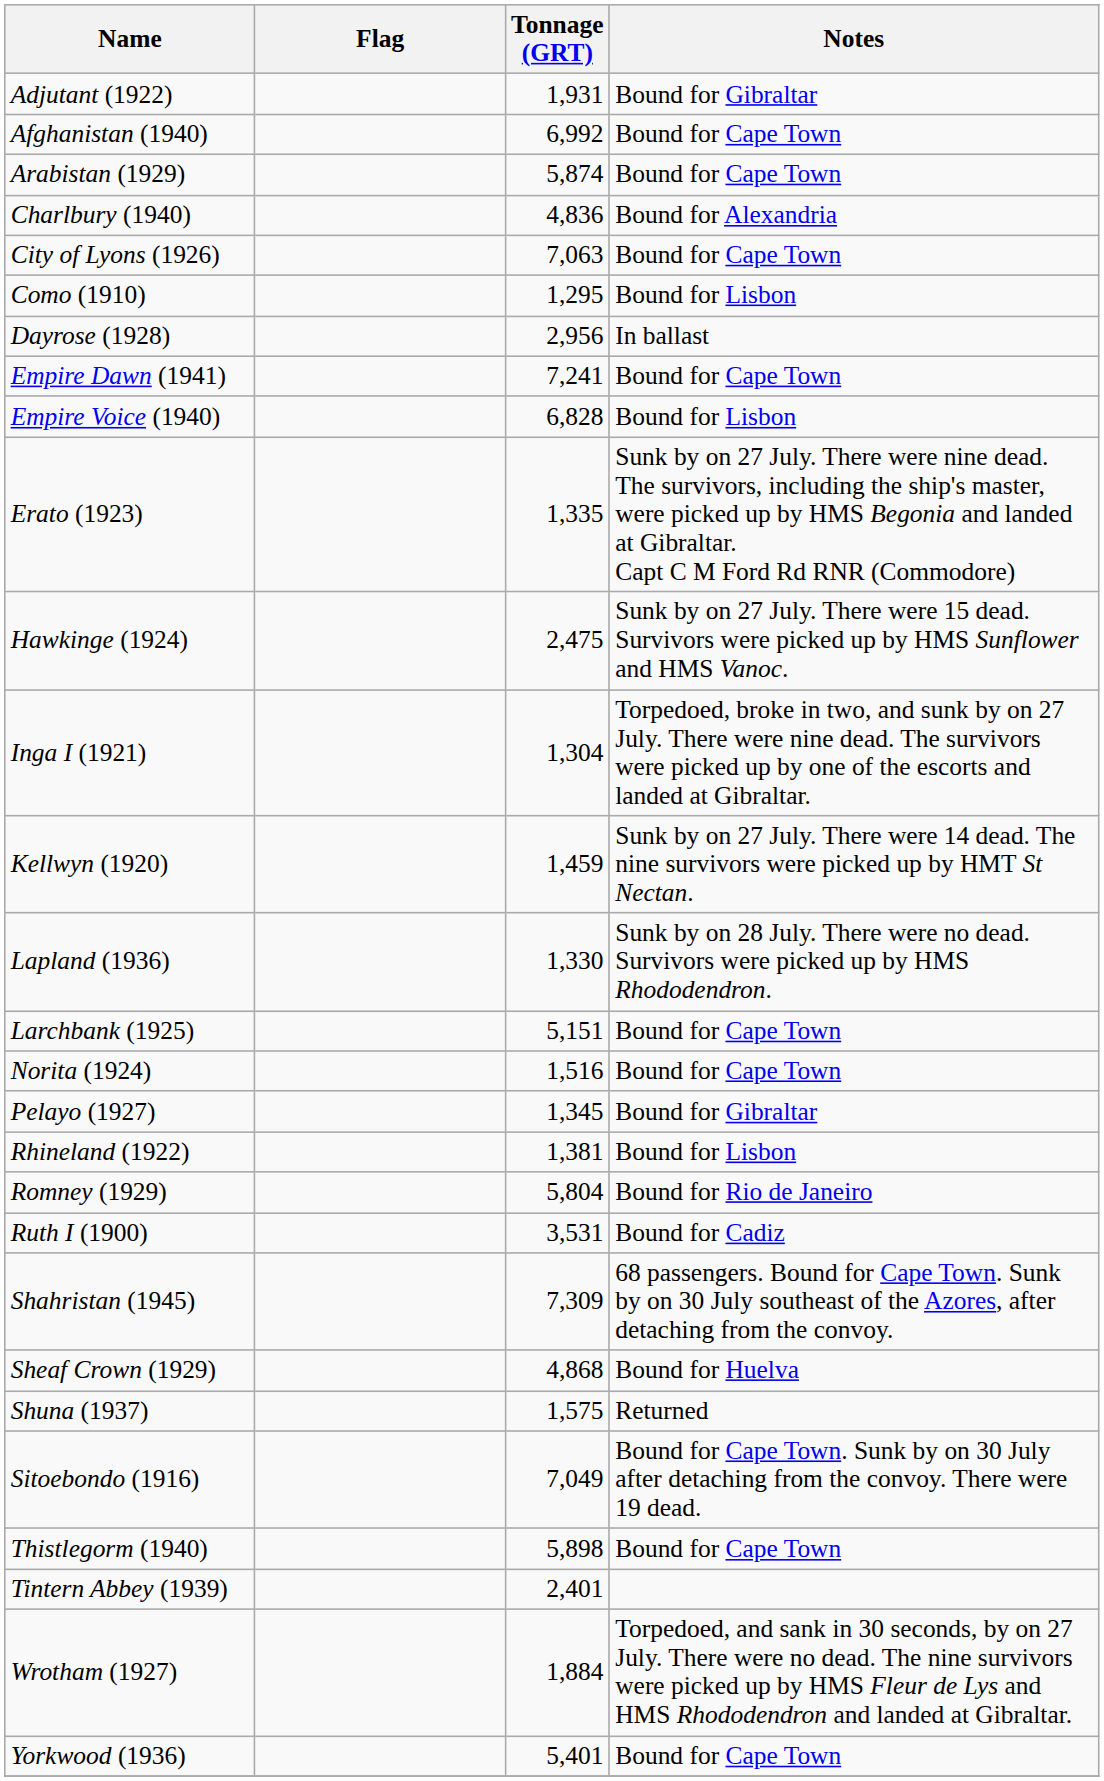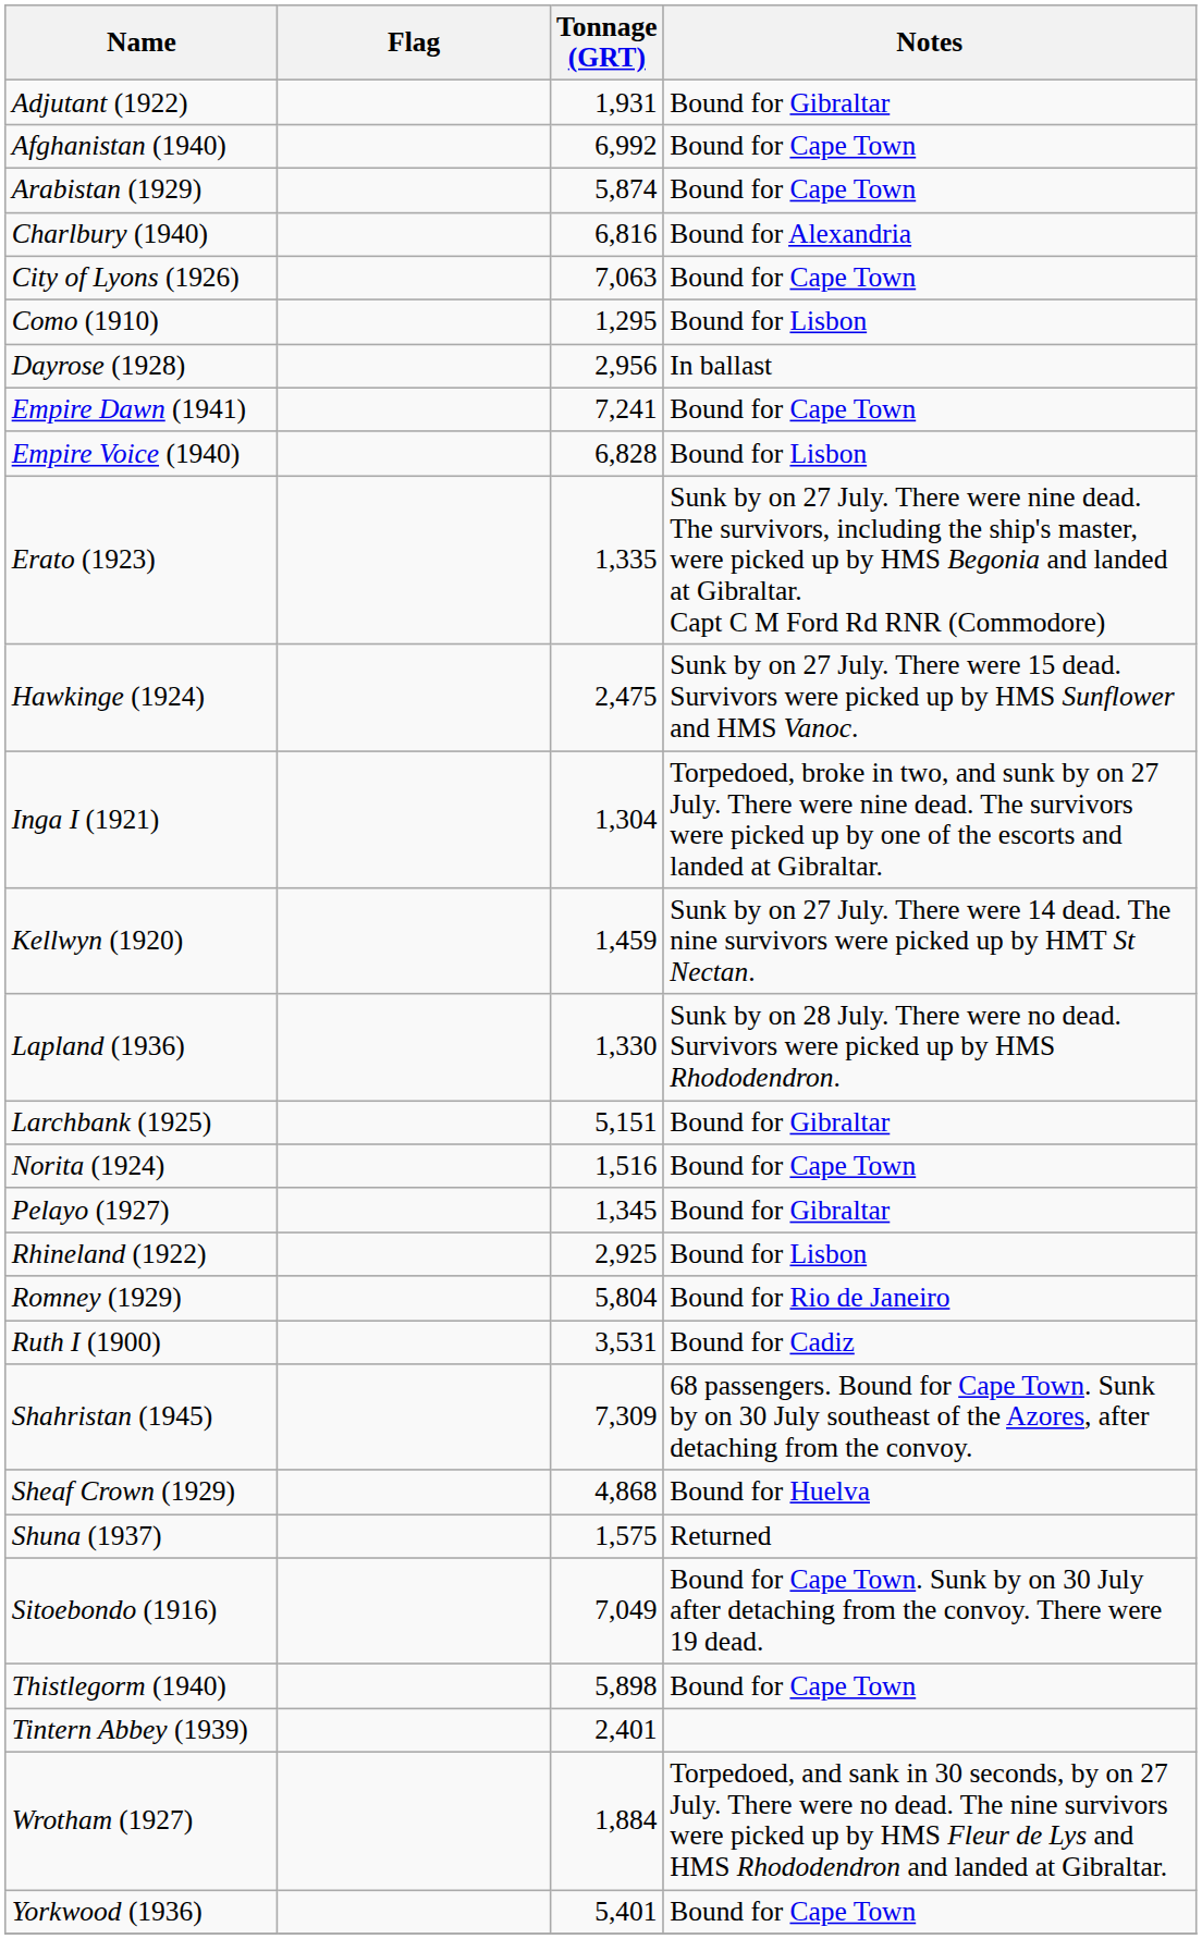Charlbury (1940) | Tonnage (GRT): 4,836 -> 6,816
Larchbank (1925) | Notes: Bound for Cape Town -> Bound for Gibraltar
Rhineland (1922) | Tonnage (GRT): 1,381 -> 2,925
